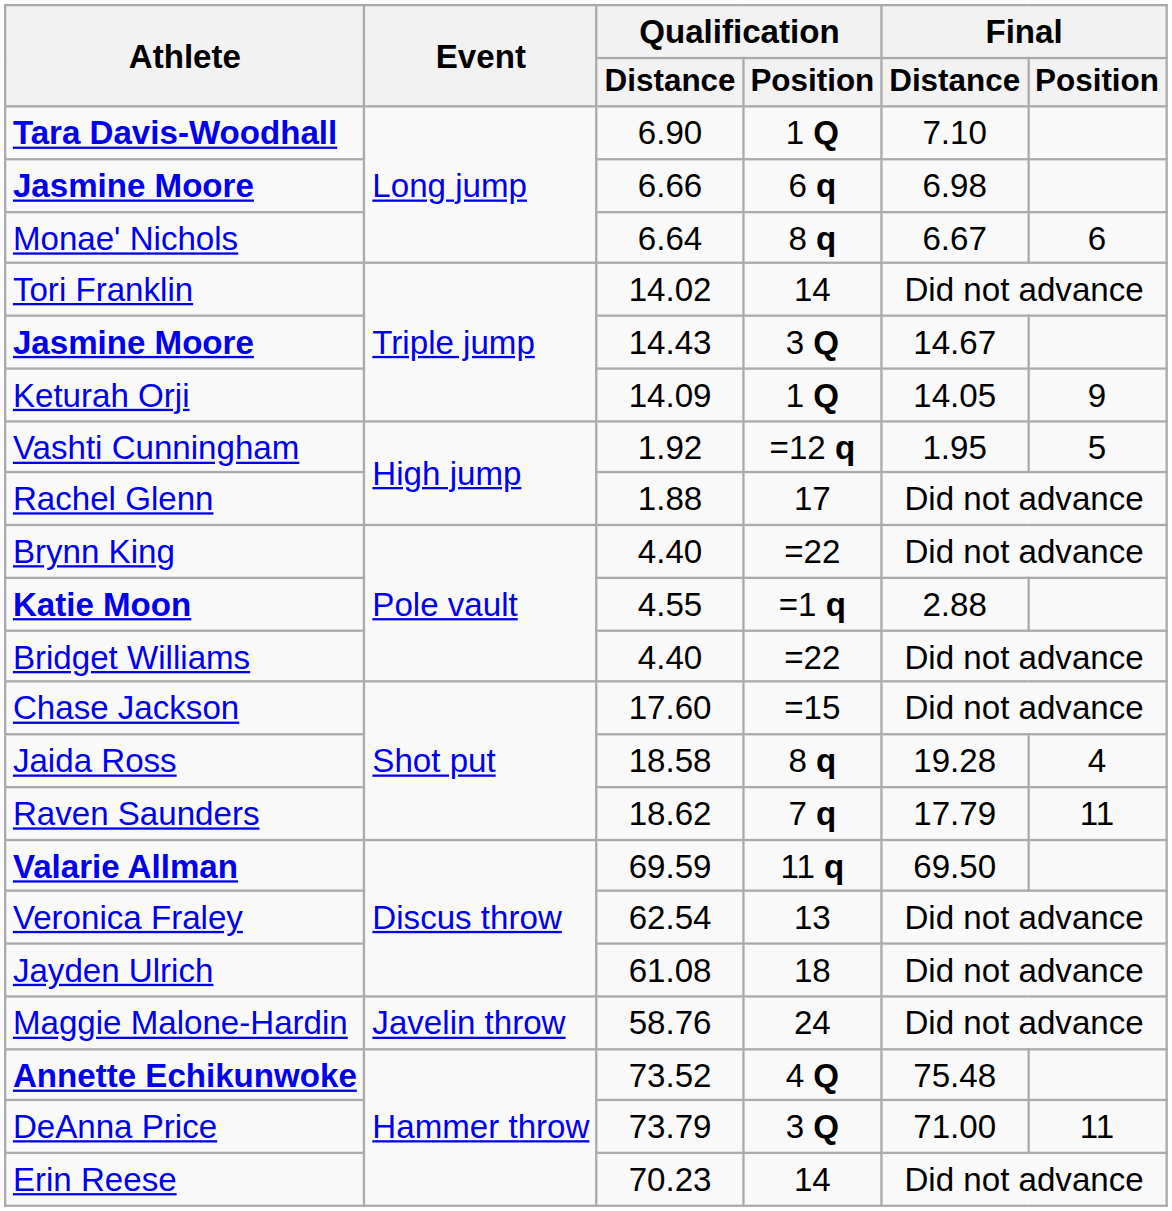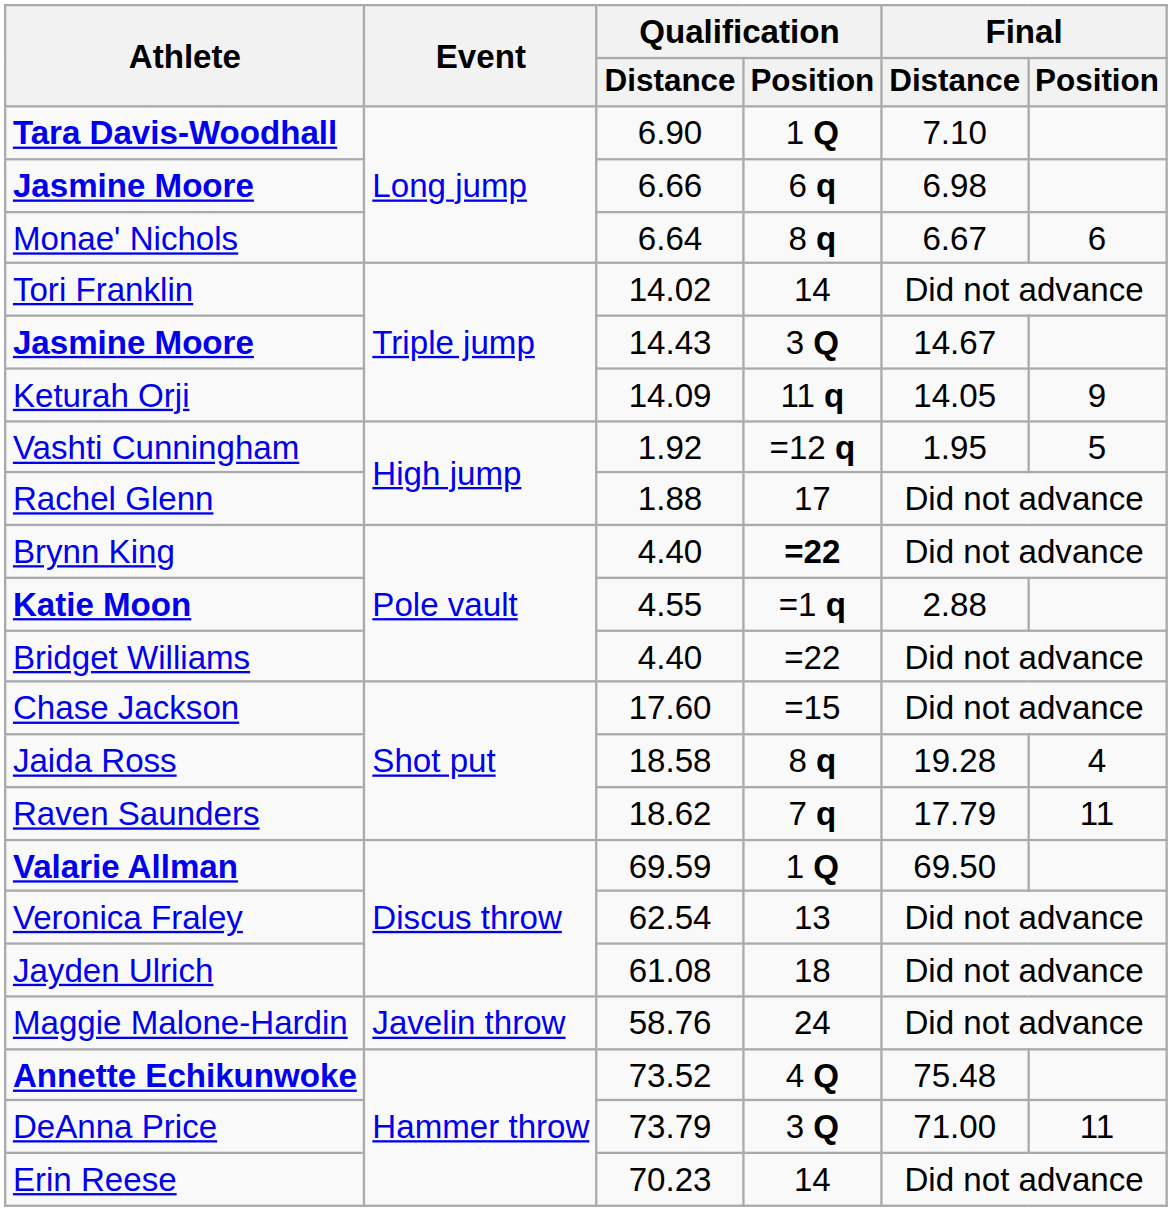Keturah Orji | Qualification / Position: 1 Q -> 11 q
Brynn King | Qualification / Position: normal -> bold
Valarie Allman | Qualification / Position: 11 q -> 1 Q
